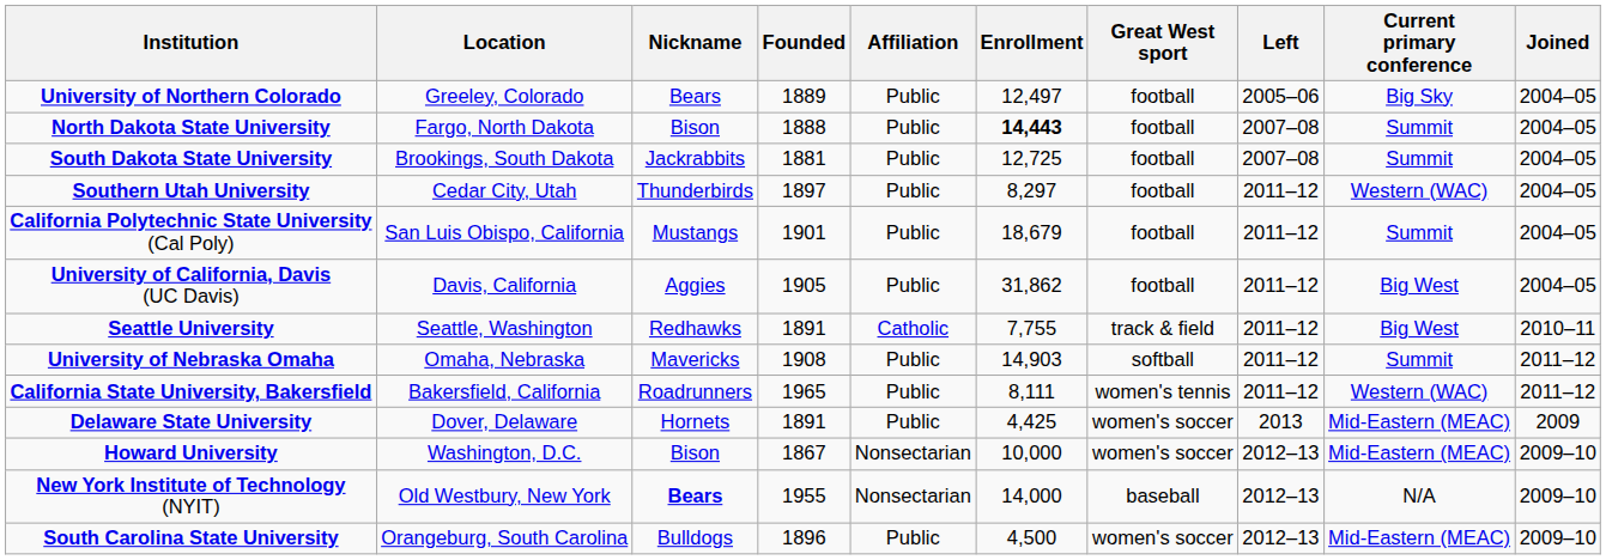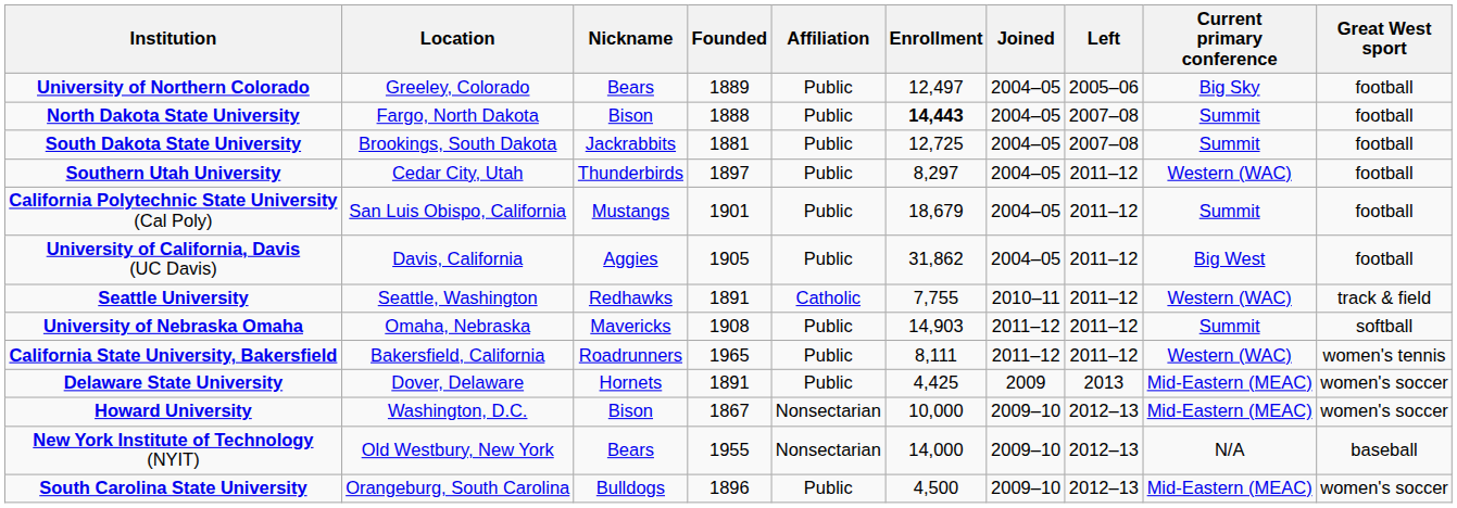columns swapped: Joined <-> Great West sport
Seattle University | Current primary conference: Big West -> Western (WAC)
New York Institute of Technology (NYIT) | Nickname: bold -> normal
